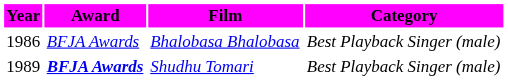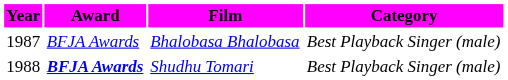Bhalobasa Bhalobasa | Year: 1986 -> 1987
Shudhu Tomari | Year: 1989 -> 1988
